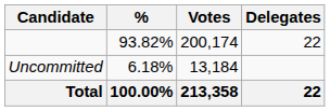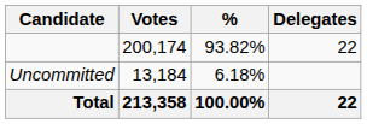columns swapped: Votes <-> %
